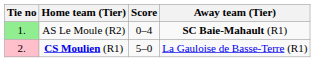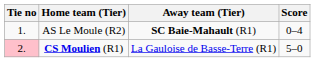columns swapped: Score <-> Away team (Tier)
AS Le Moule (R2) | Tie no: lightgreen background -> no background
